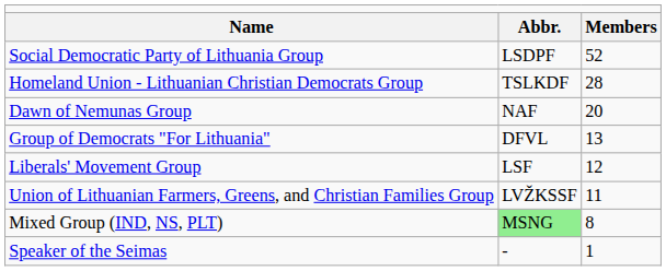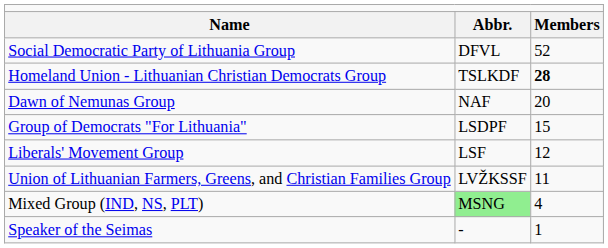Social Democratic Party of Lithuania Group | column 2: LSDPF -> DFVL
Homeland Union - Lithuanian Christian Democrats Group | column 3: normal -> bold
Group of Democrats "For Lithuania" | column 2: DFVL -> LSDPF
Group of Democrats "For Lithuania" | column 3: 13 -> 15
Mixed Group (IND, NS, PLT) | column 3: 8 -> 4
